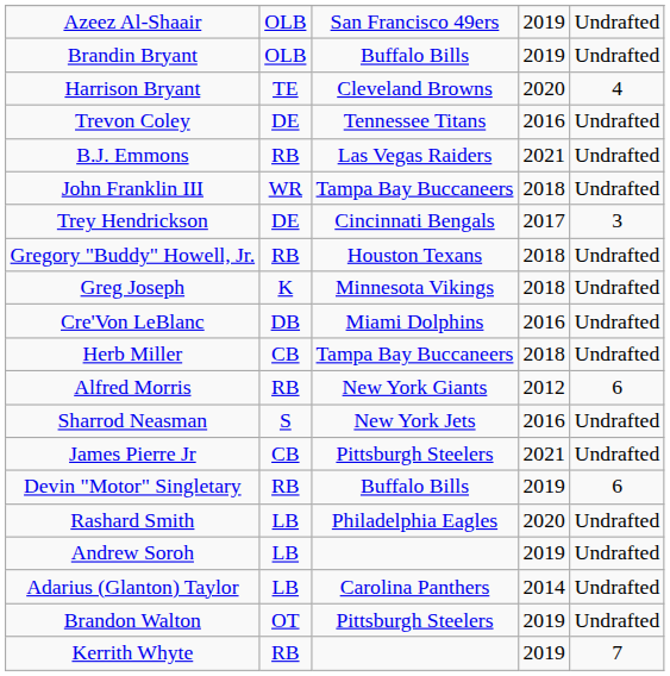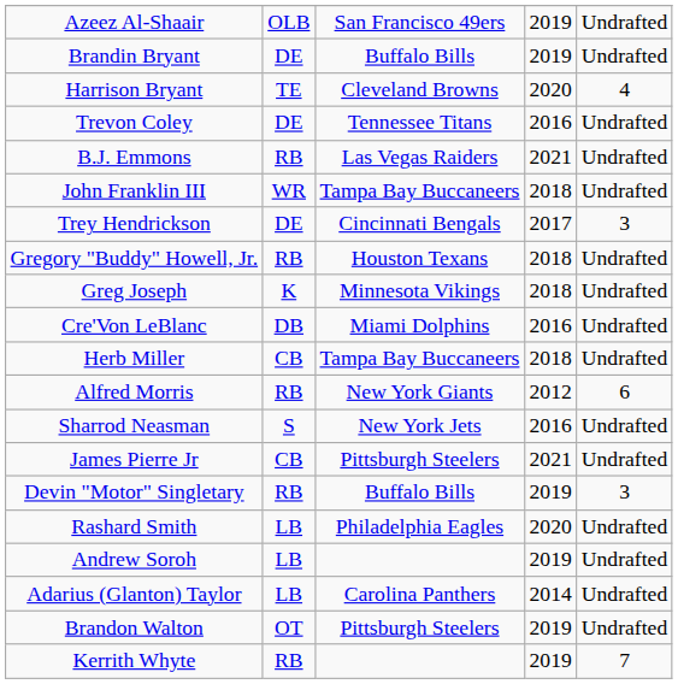Brandin Bryant | column 2: OLB -> DE
Devin "Motor" Singletary | column 5: 6 -> 3
